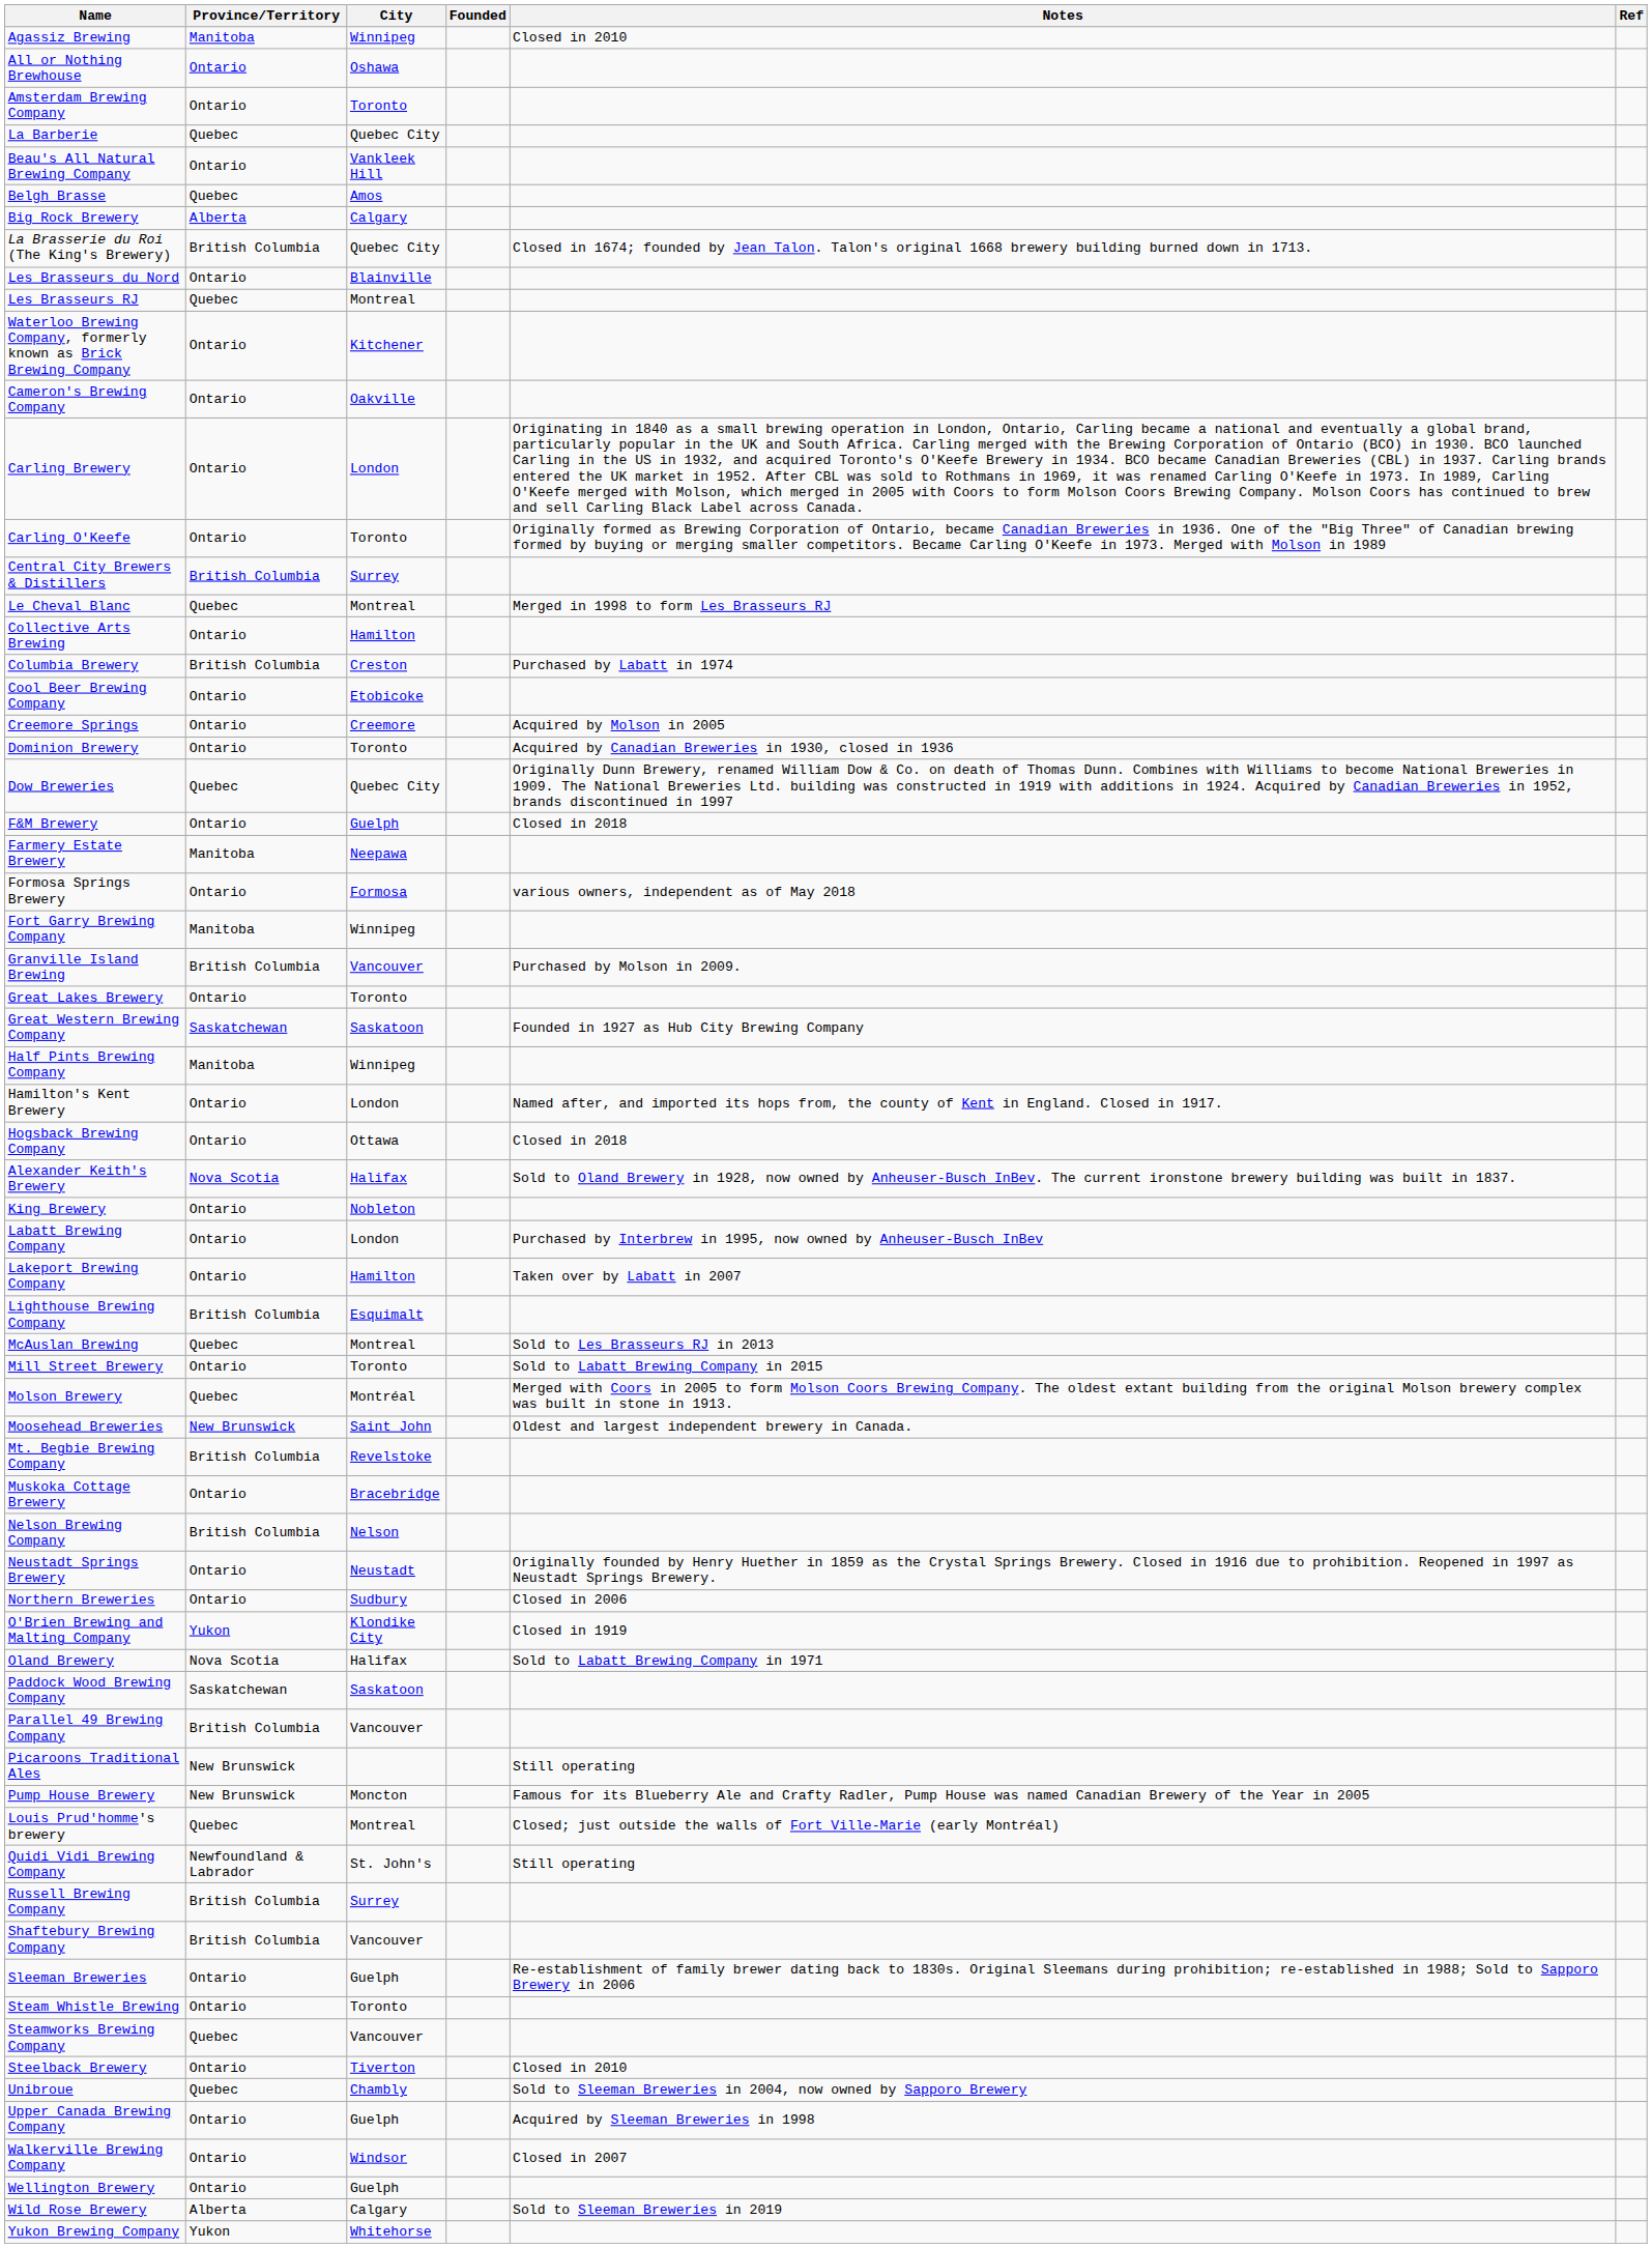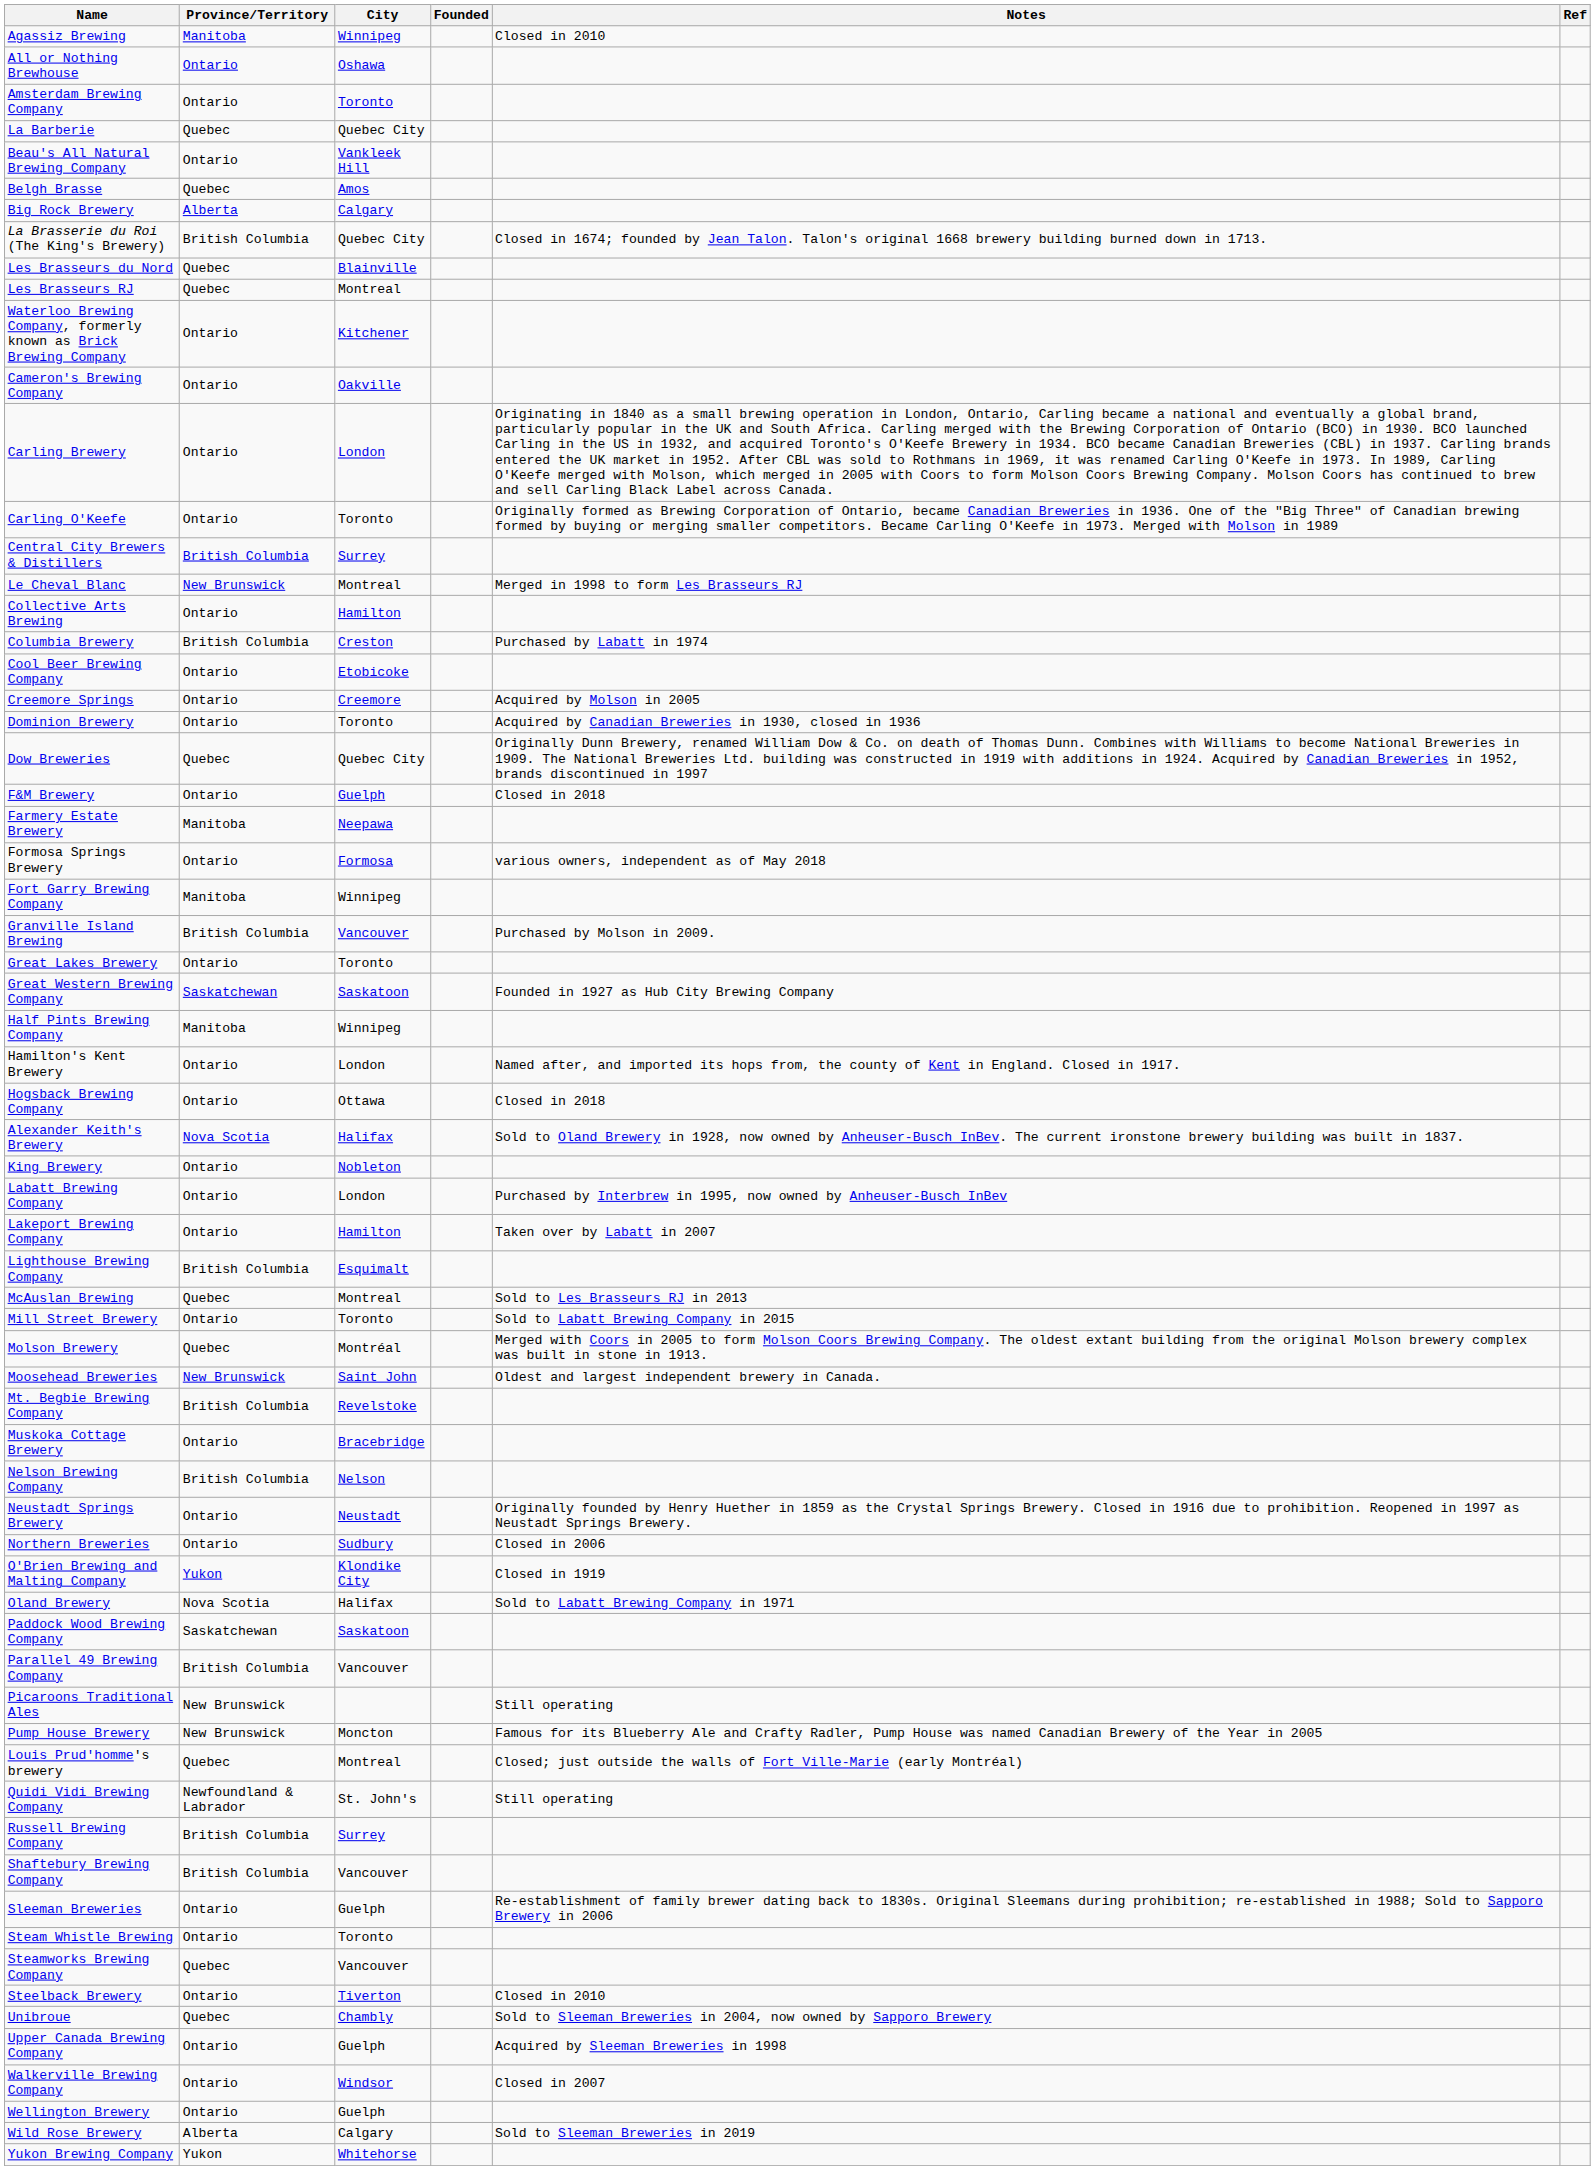Les Brasseurs du Nord | Province/Territory: Ontario -> Quebec
Le Cheval Blanc | Province/Territory: Quebec -> New Brunswick
